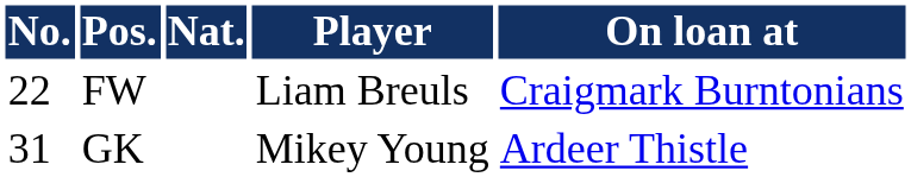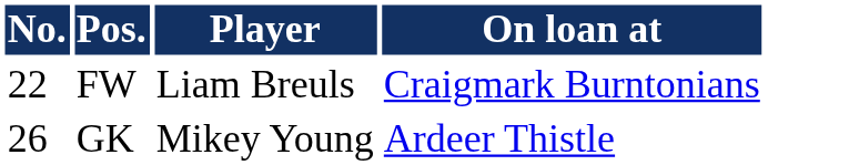- column: Nat.
GK | No.: 31 -> 26
